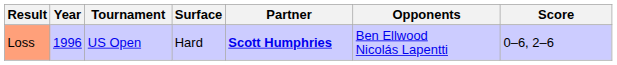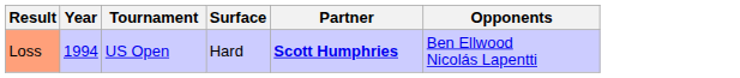- column: Score | 0–6, 2–6
Loss | Year: 1996 -> 1994
